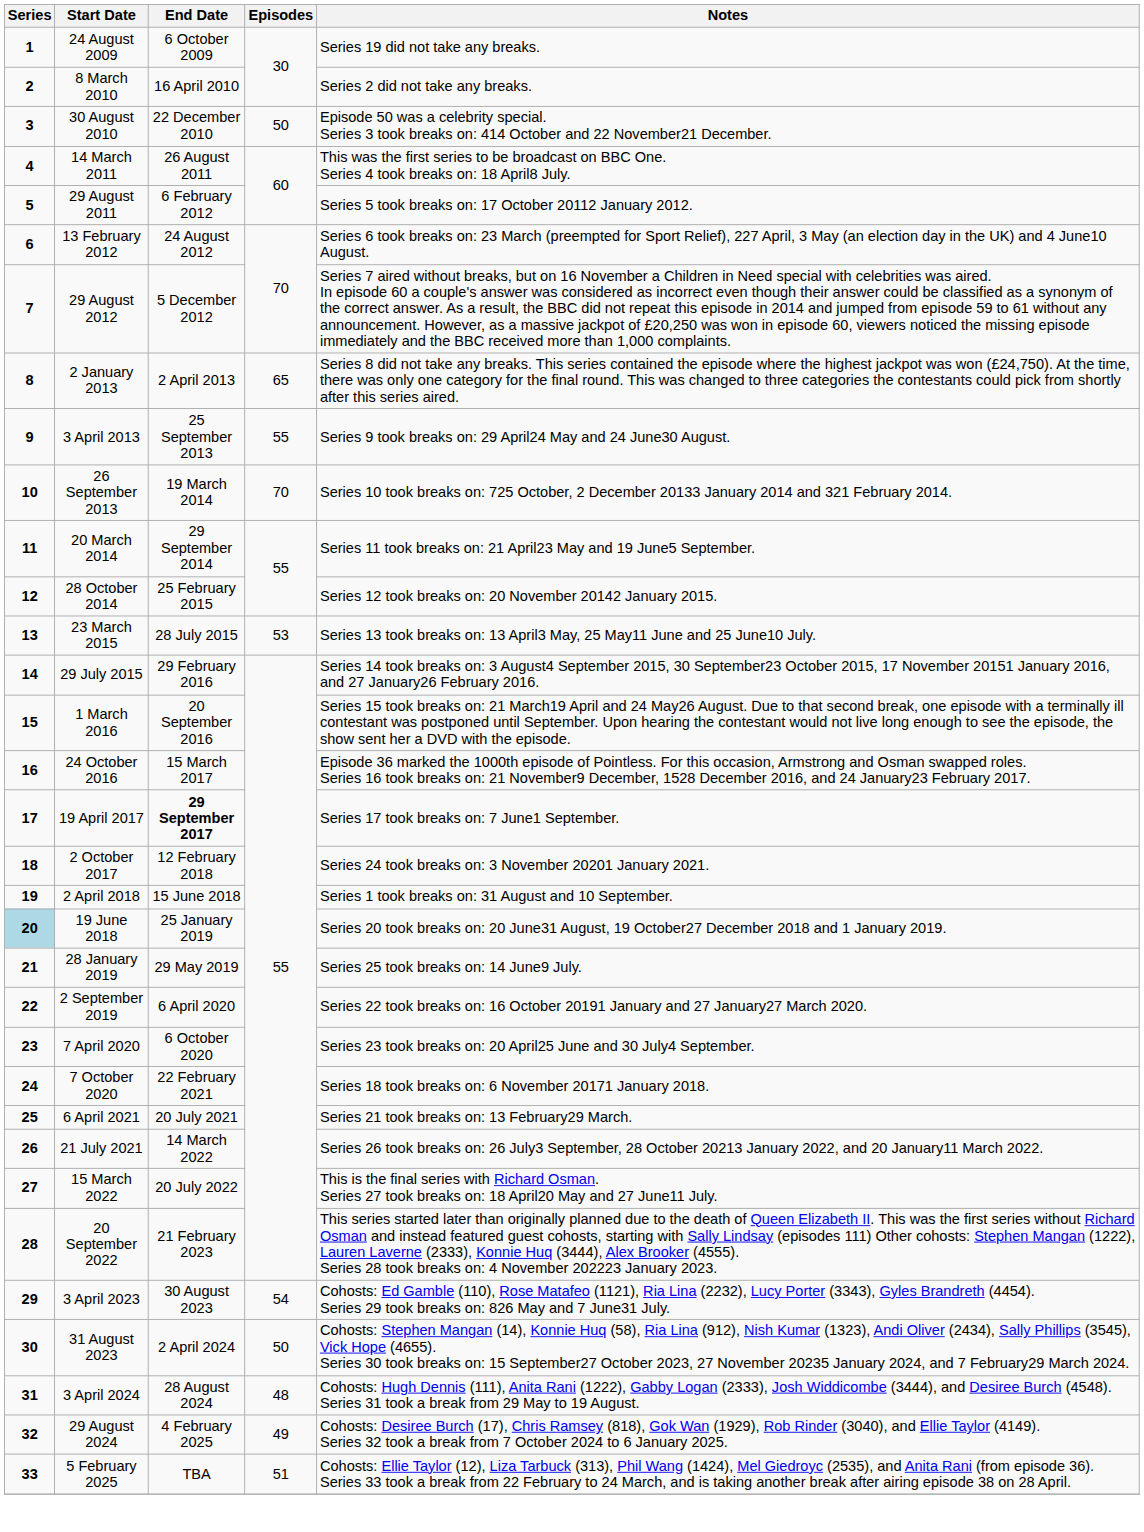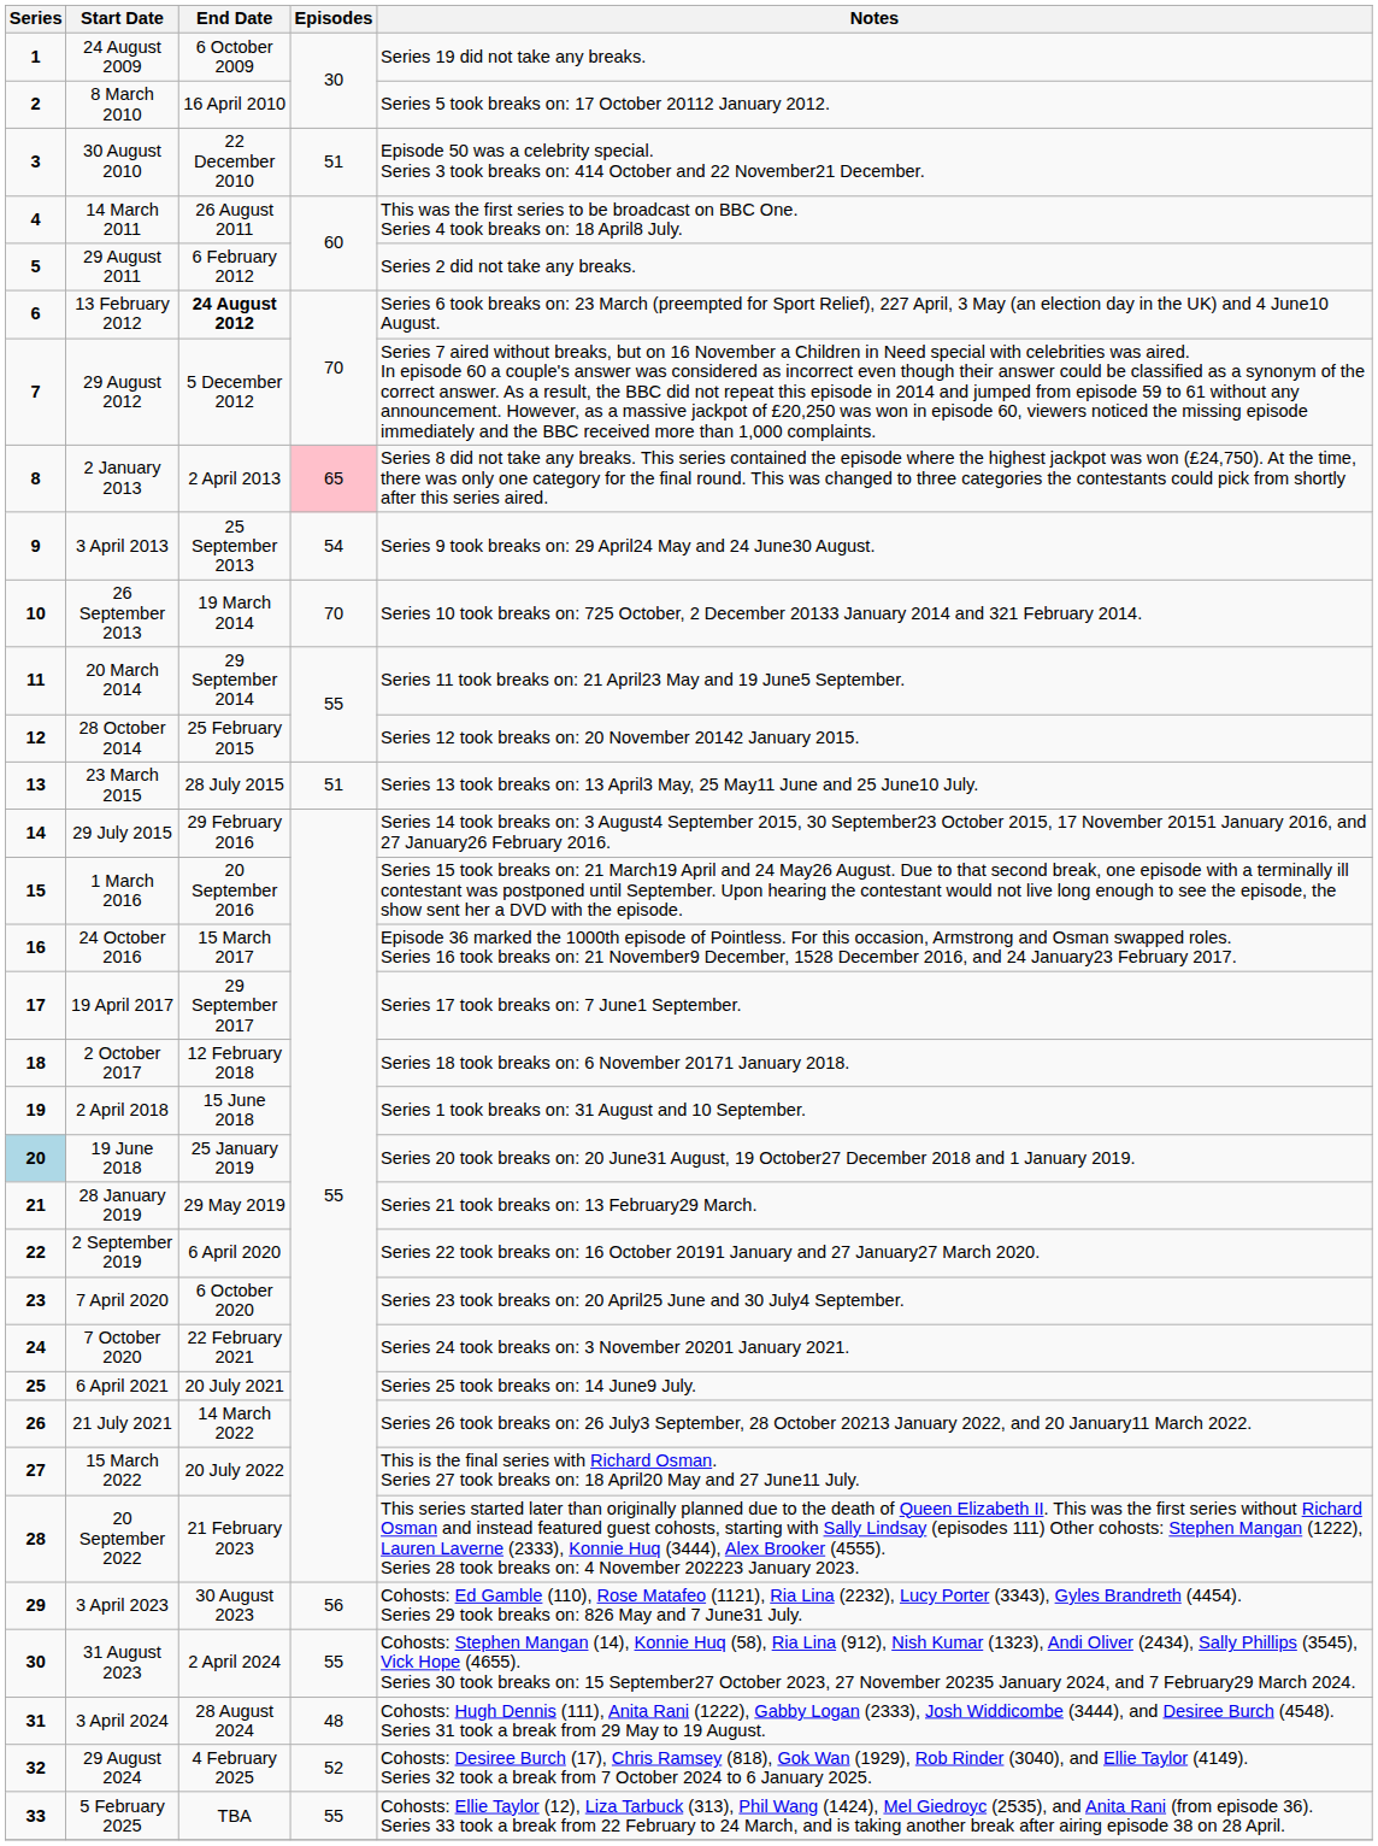8 March 2010 | Notes: Series 2 did not take any breaks. -> Series 5 took breaks on: 17 October 20112 January 2012.
30 August 2010 | Episodes: 50 -> 51
29 August 2011 | Notes: Series 5 took breaks on: 17 October 20112 January 2012. -> Series 2 did not take any breaks.
13 February 2012 | End Date: normal -> bold
2 January 2013 | Episodes: no background -> pink background
3 April 2013 | Episodes: 55 -> 54
23 March 2015 | Episodes: 53 -> 51
19 April 2017 | End Date: bold -> normal
2 October 2017 | Notes: Series 24 took breaks on: 3 November 20201 January 2021. -> Series 18 took breaks on: 6 November 20171 January 2018.
28 January 2019 | Notes: Series 25 took breaks on: 14 June9 July. -> Series 21 took breaks on: 13 February29 March.
7 October 2020 | Notes: Series 18 took breaks on: 6 November 20171 January 2018. -> Series 24 took breaks on: 3 November 20201 January 2021.
6 April 2021 | Notes: Series 21 took breaks on: 13 February29 March. -> Series 25 took breaks on: 14 June9 July.
3 April 2023 | Episodes: 54 -> 56
31 August 2023 | Episodes: 50 -> 55
29 August 2024 | Episodes: 49 -> 52
5 February 2025 | Episodes: 51 -> 55
